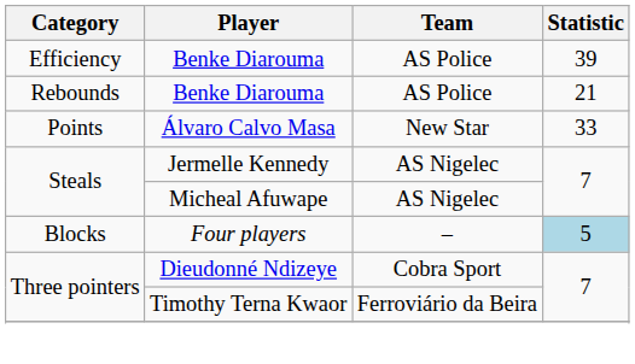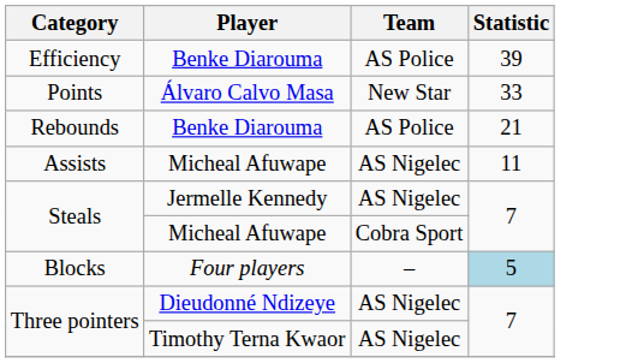rows swapped: Points <-> Rebounds
+ row: Assists | Micheal Afuwape | AS Nigelec | 11
Steals / Micheal Afuwape | Team: AS Nigelec -> Cobra Sport
Three pointers / Dieudonné Ndizeye | Team: Cobra Sport -> AS Nigelec
Three pointers / Timothy Terna Kwaor | Team: Ferroviário da Beira -> AS Nigelec
